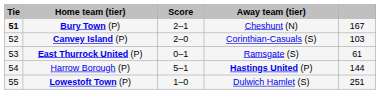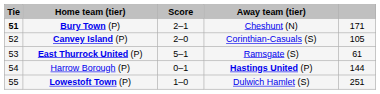Bury Town (P) | column 5: 167 -> 171
Canvey Island (P) | column 5: 103 -> 105
East Thurrock United (P) | Score: 0–1 -> 5–1
Harrow Borough (P) | Score: 5–1 -> 0–1
